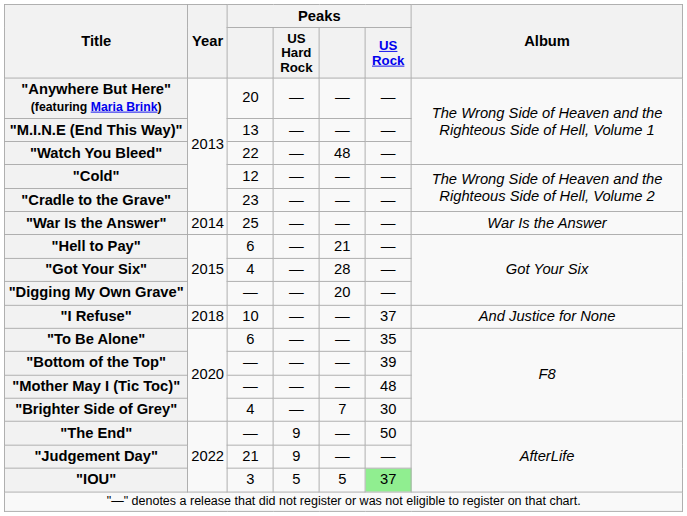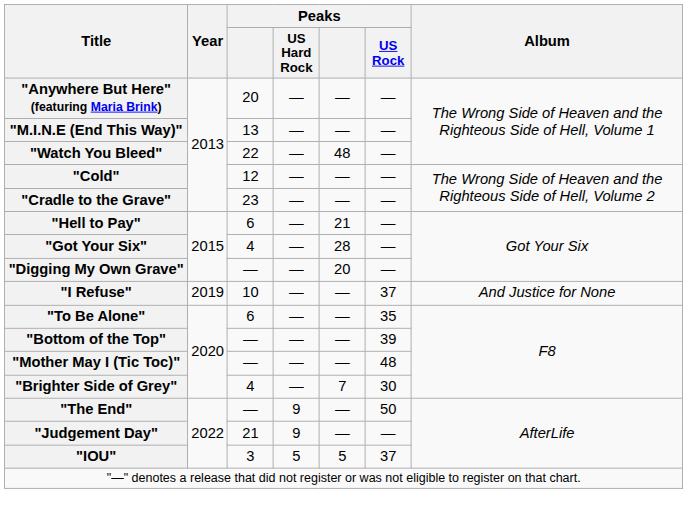- row: "War Is the Answer" | 2014 | 25 | — | — | — | War Is the Answer
"I Refuse" | Year: 2018 -> 2019
"IOU" | Peaks / US Rock: lightgreen background -> no background
